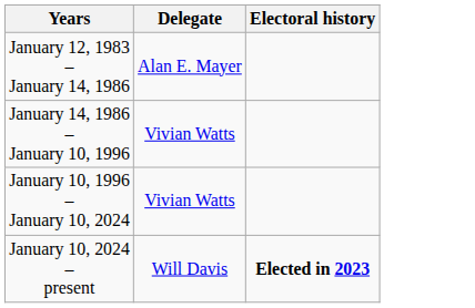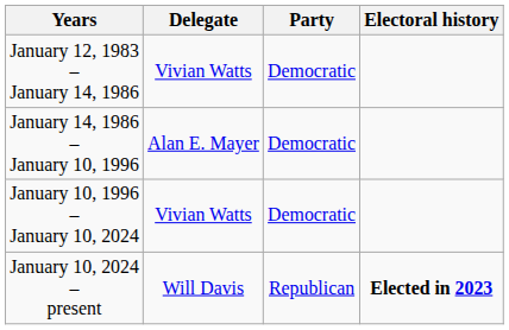+ column: Party | Democratic | Democratic | Democratic | Republican
January 12, 1983 – January 14, 1986 | Delegate: Alan E. Mayer -> Vivian Watts
January 14, 1986 – January 10, 1996 | Delegate: Vivian Watts -> Alan E. Mayer
